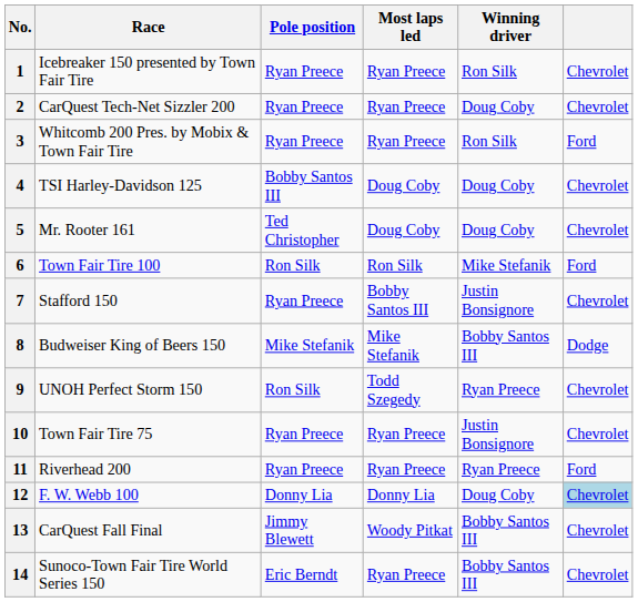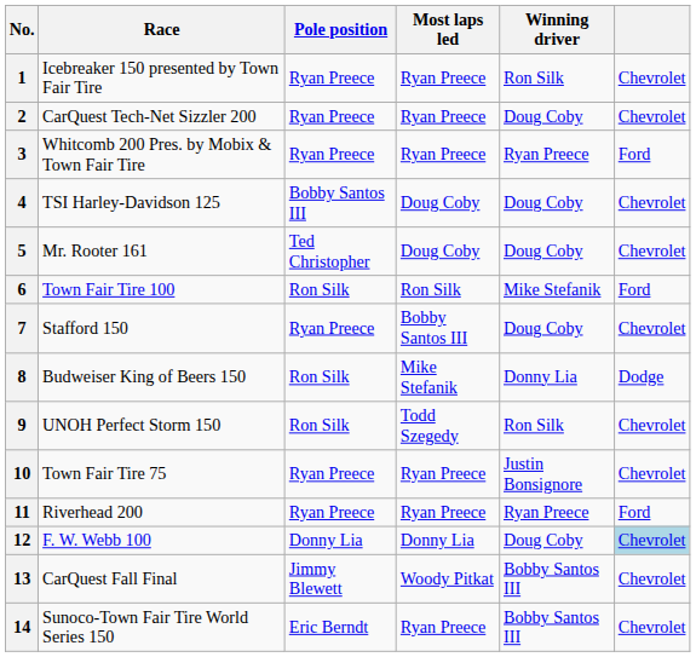3 | Winning driver: Ron Silk -> Ryan Preece
7 | Winning driver: Justin Bonsignore -> Doug Coby
8 | Pole position: Mike Stefanik -> Ron Silk
8 | Winning driver: Bobby Santos III -> Donny Lia
9 | Winning driver: Ryan Preece -> Ron Silk
